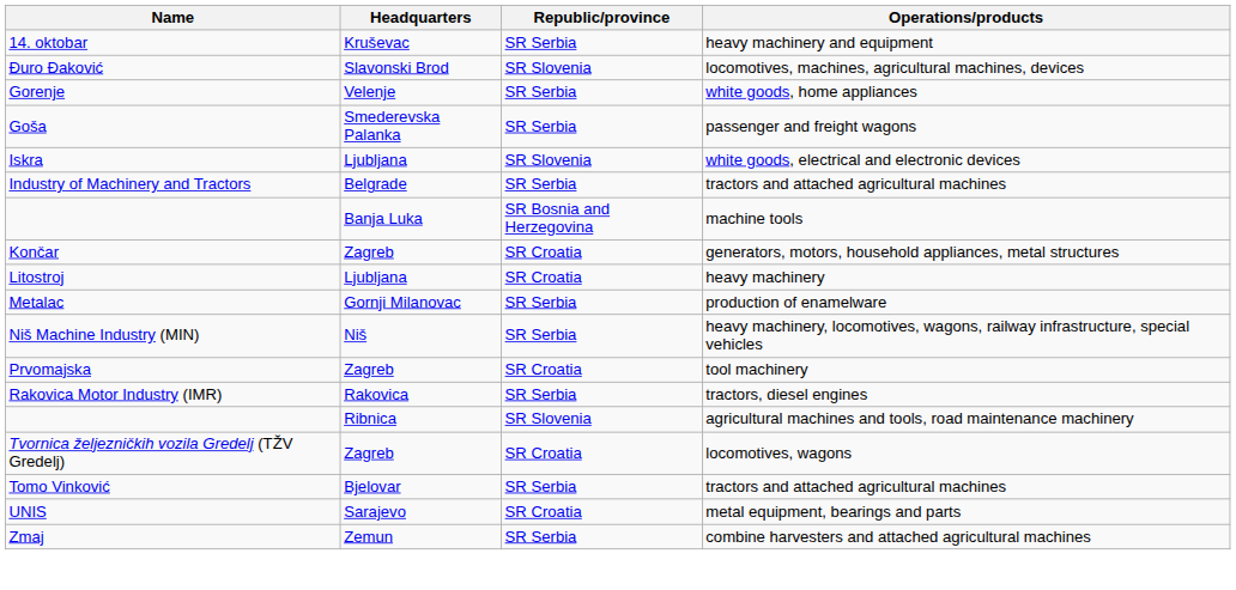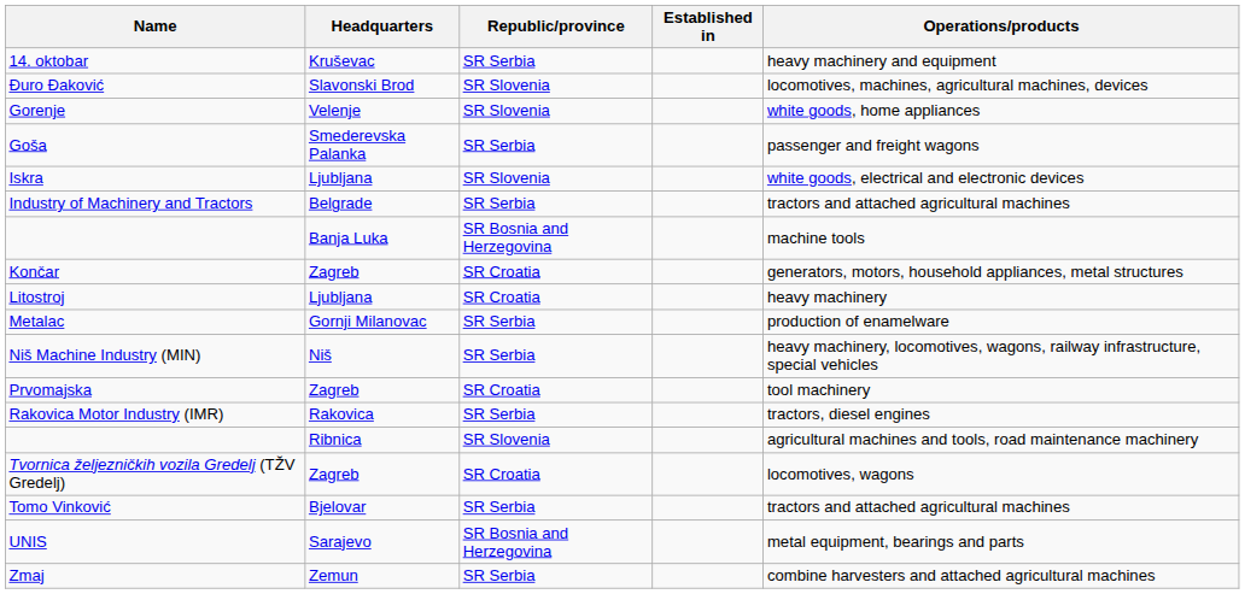+ column: Established in
Gorenje | Republic/province: SR Serbia -> SR Slovenia
UNIS | Republic/province: SR Croatia -> SR Bosnia and Herzegovina
